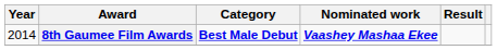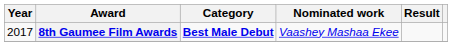8th Gaumee Film Awards | Year: 2014 -> 2017
8th Gaumee Film Awards | Nominated work: bold -> normal
